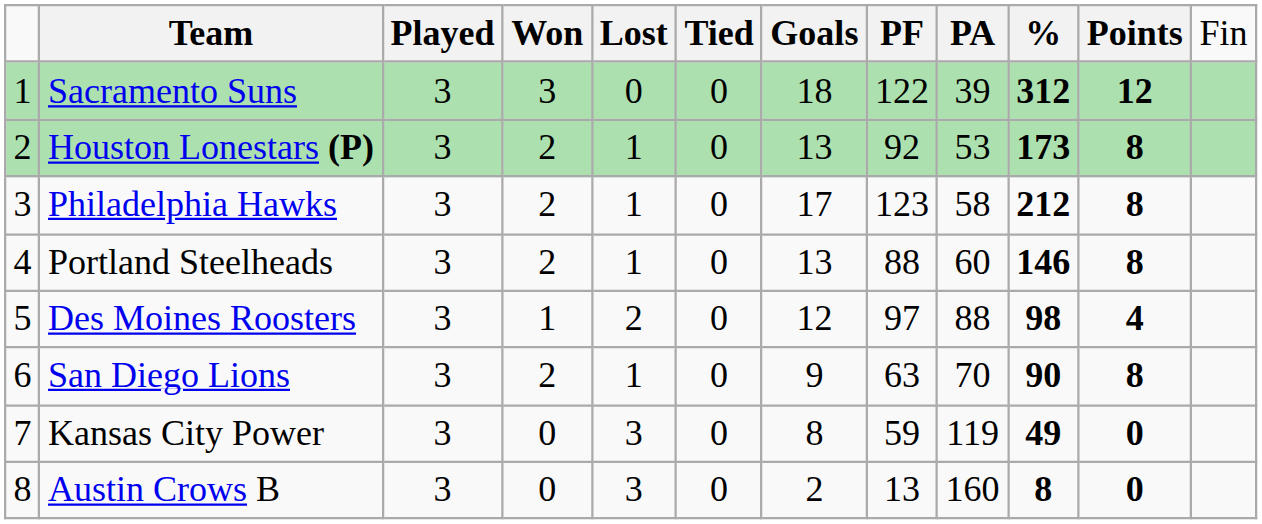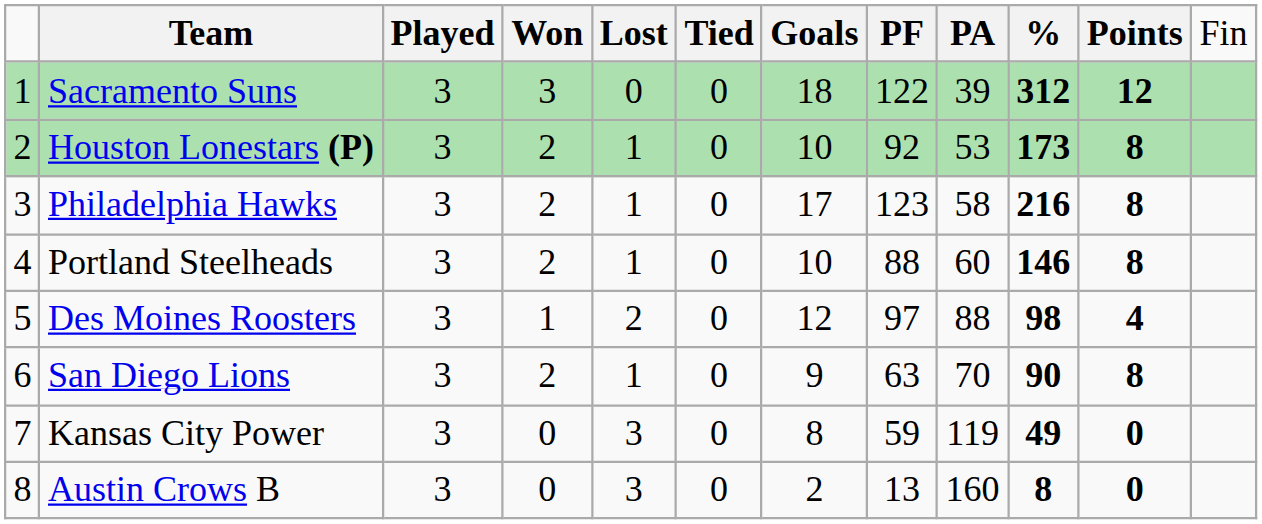Houston Lonestars (P) | column 7: 13 -> 10
Philadelphia Hawks | column 10: 212 -> 216
Portland Steelheads | column 7: 13 -> 10
